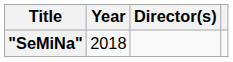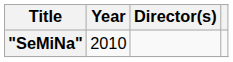"SeMiNa" | Year: 2018 -> 2010
